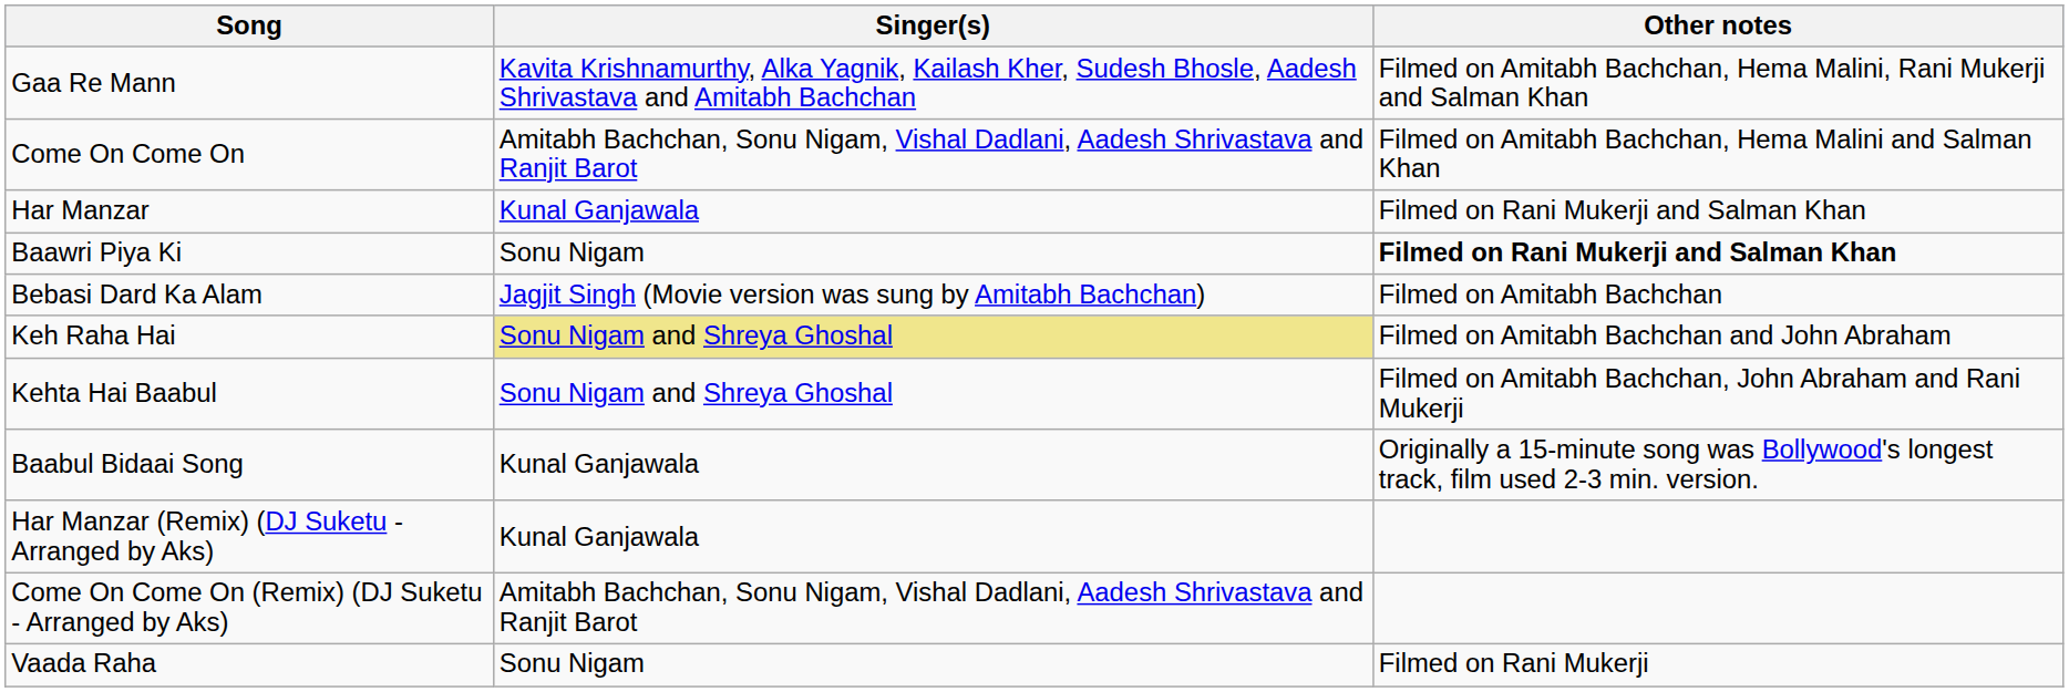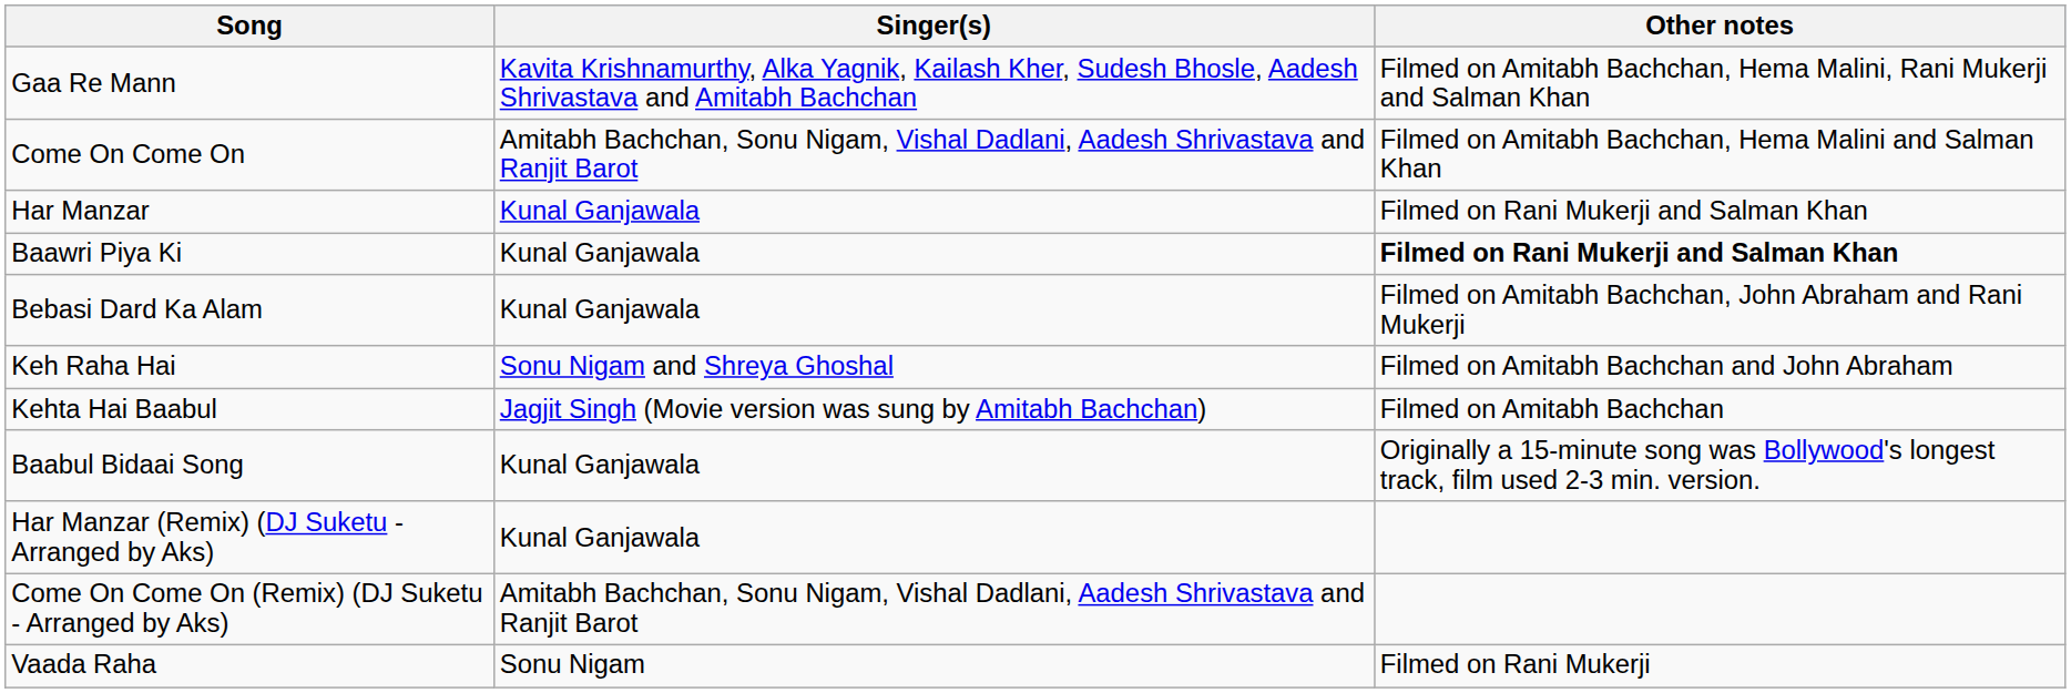Baawri Piya Ki | Singer(s): Sonu Nigam -> Kunal Ganjawala
Bebasi Dard Ka Alam | Singer(s): Jagjit Singh (Movie version was sung by Amitabh Bachchan) -> Kunal Ganjawala
Bebasi Dard Ka Alam | Other notes: Filmed on Amitabh Bachchan -> Filmed on Amitabh Bachchan, John Abraham and Rani Mukerji
Keh Raha Hai | Singer(s): khaki background -> no background
Kehta Hai Baabul | Singer(s): Sonu Nigam and Shreya Ghoshal -> Jagjit Singh (Movie version was sung by Amitabh Bachchan)
Kehta Hai Baabul | Other notes: Filmed on Amitabh Bachchan, John Abraham and Rani Mukerji -> Filmed on Amitabh Bachchan
